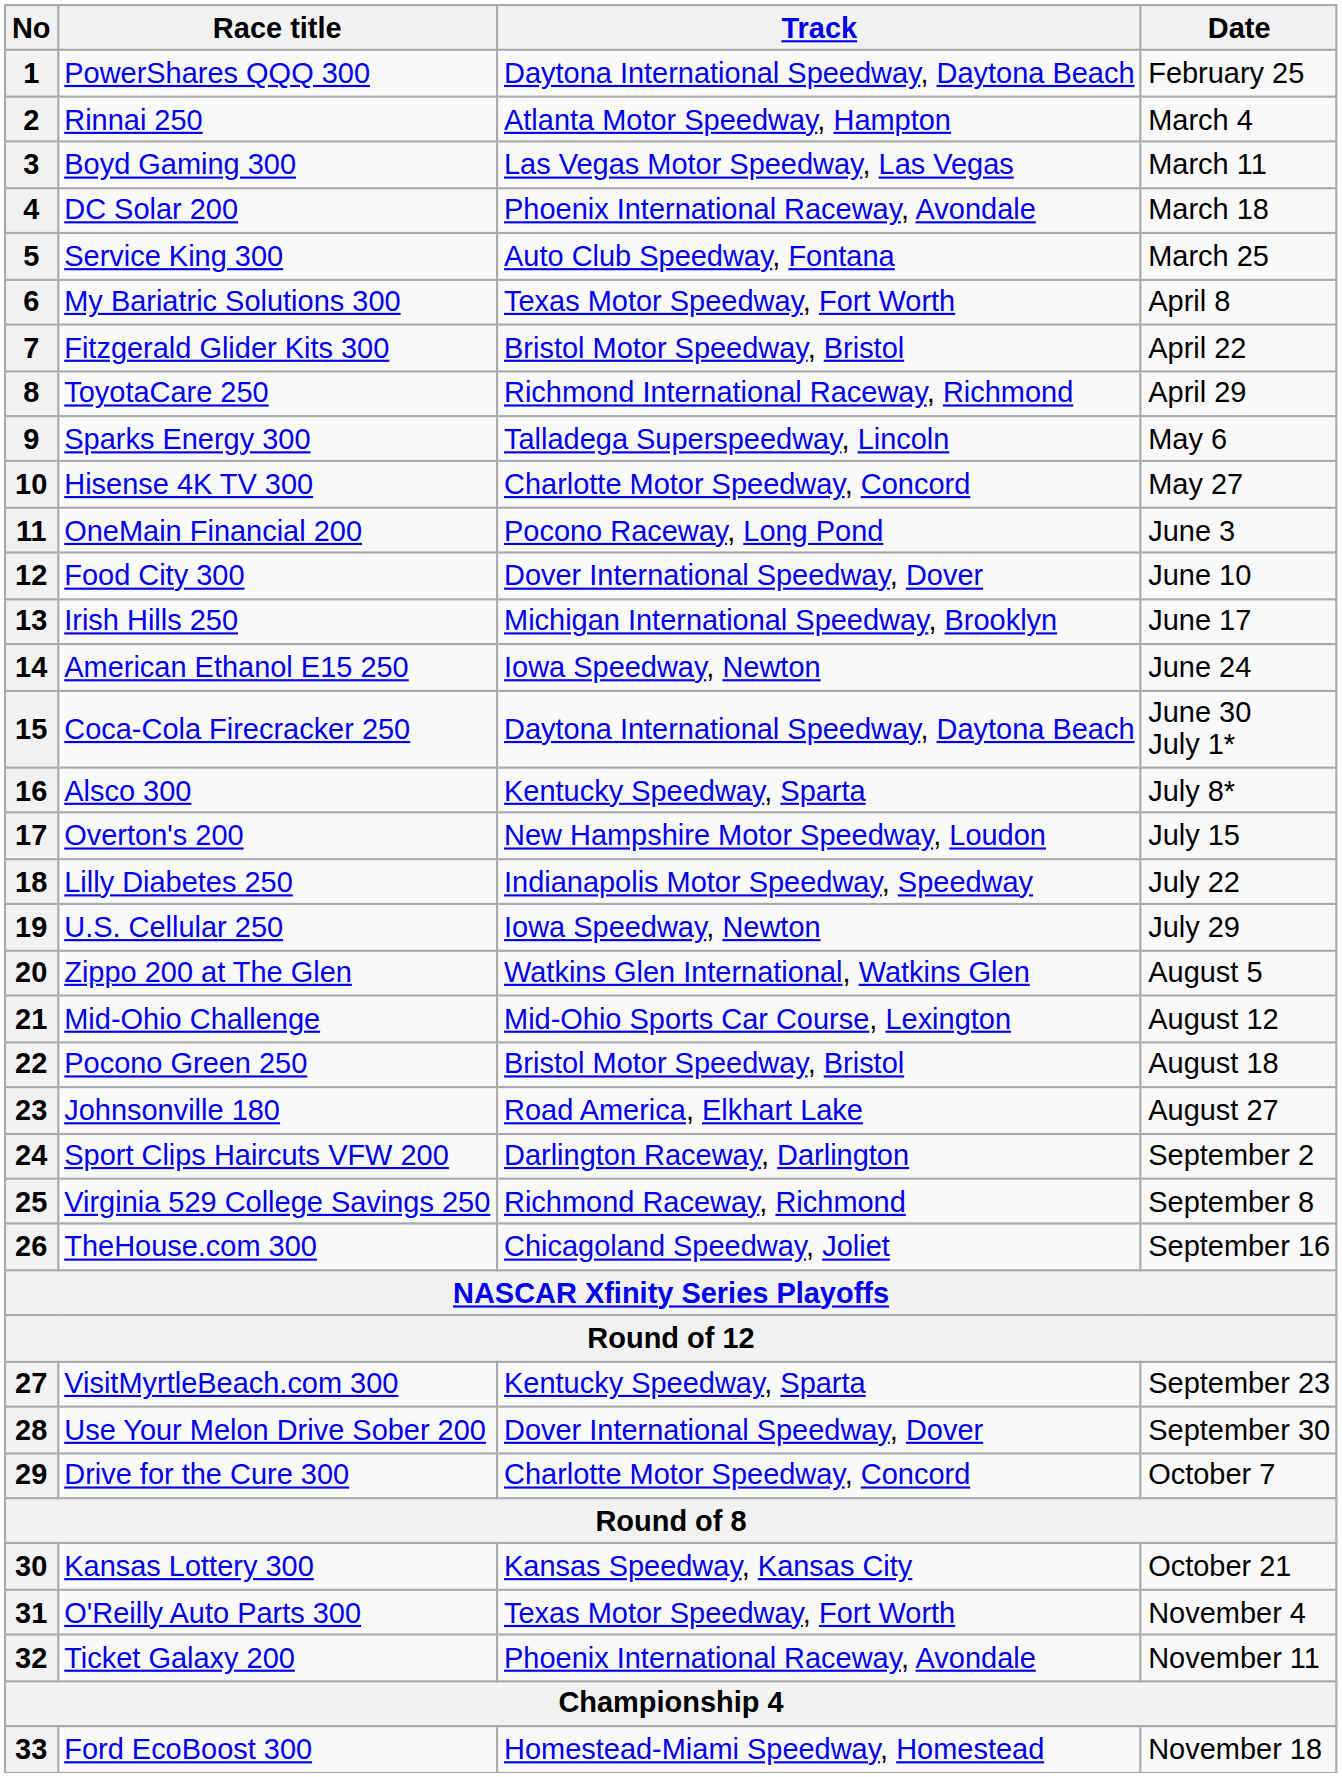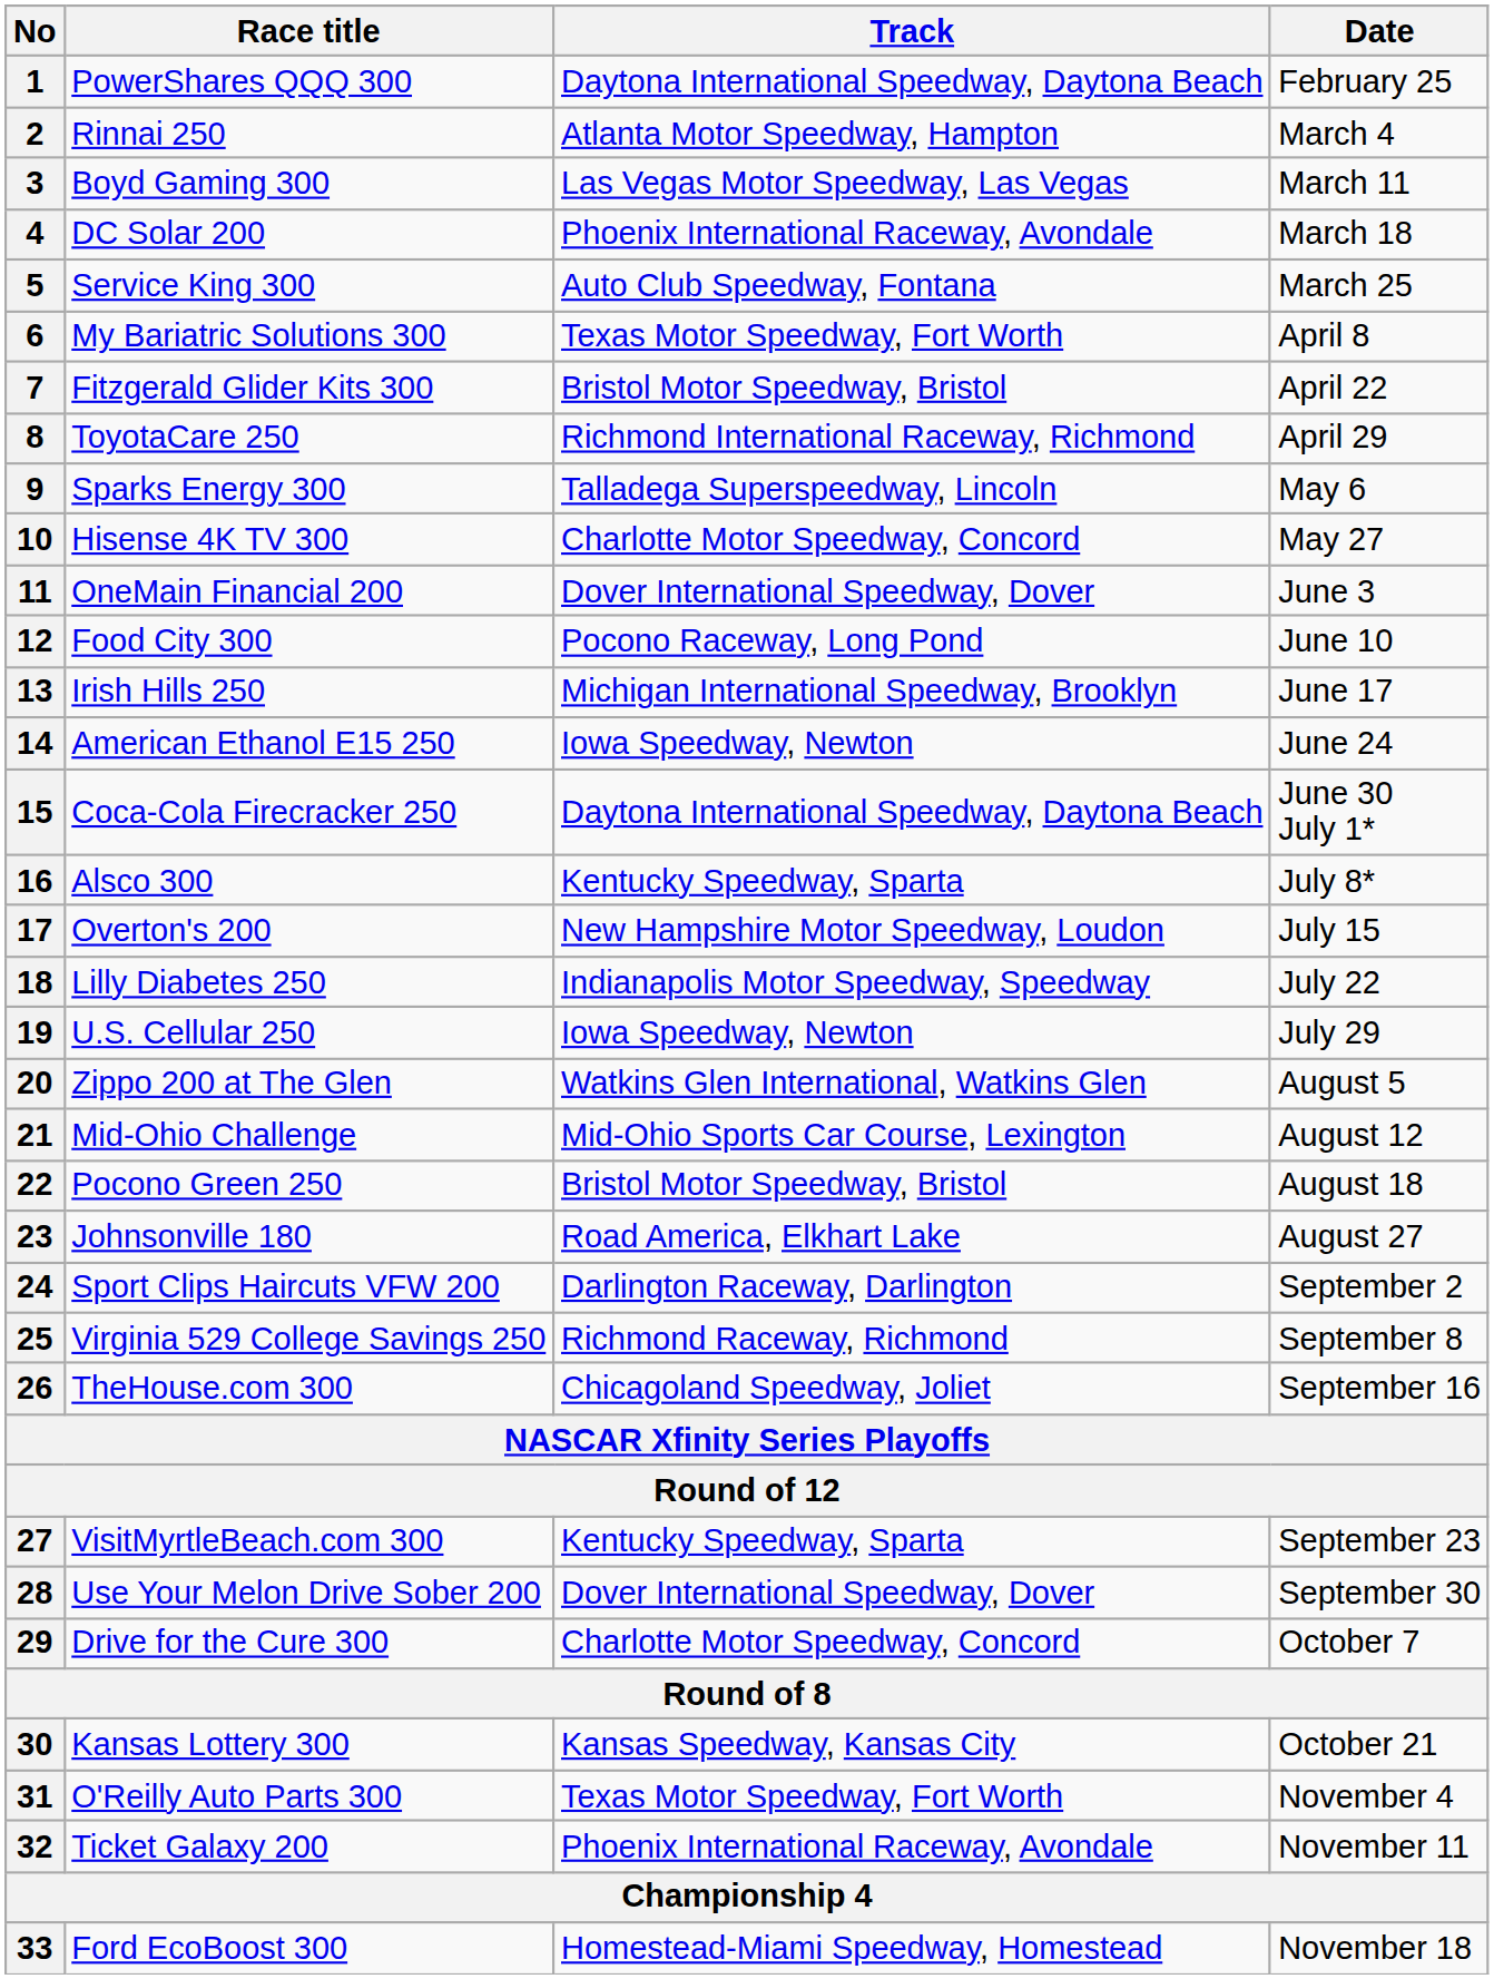11 | Track: Pocono Raceway, Long Pond -> Dover International Speedway, Dover
12 | Track: Dover International Speedway, Dover -> Pocono Raceway, Long Pond
